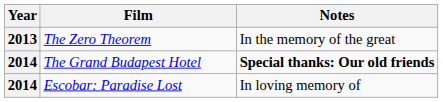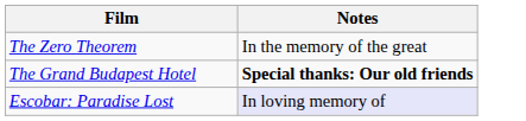- column: Year | 2013 | 2014 | 2014
Escobar: Paradise Lost | Notes: no background -> lavender background
